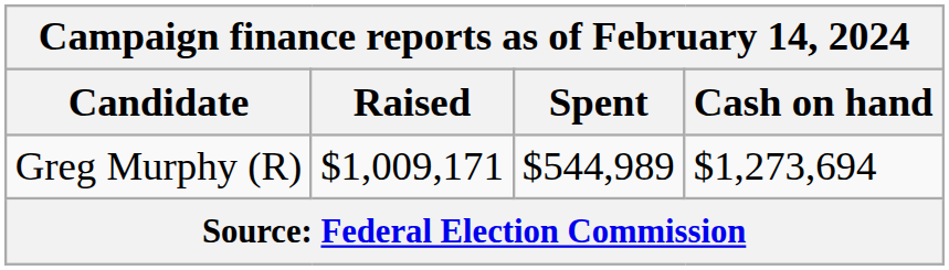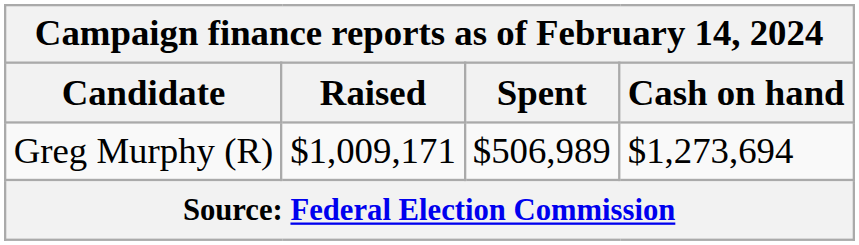Greg Murphy (R) | Spent: $544,989 -> $506,989
